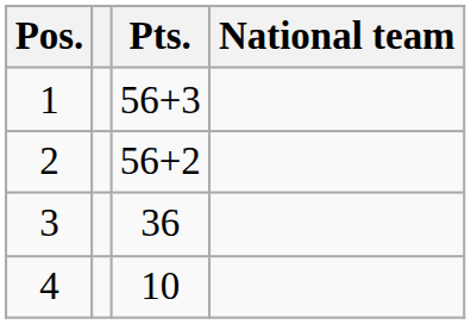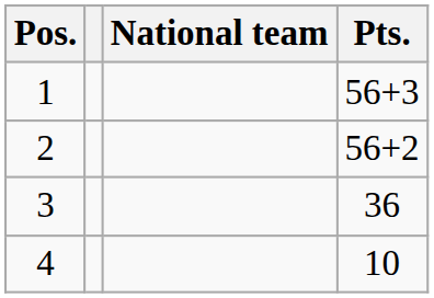columns swapped: National team <-> Pts.
